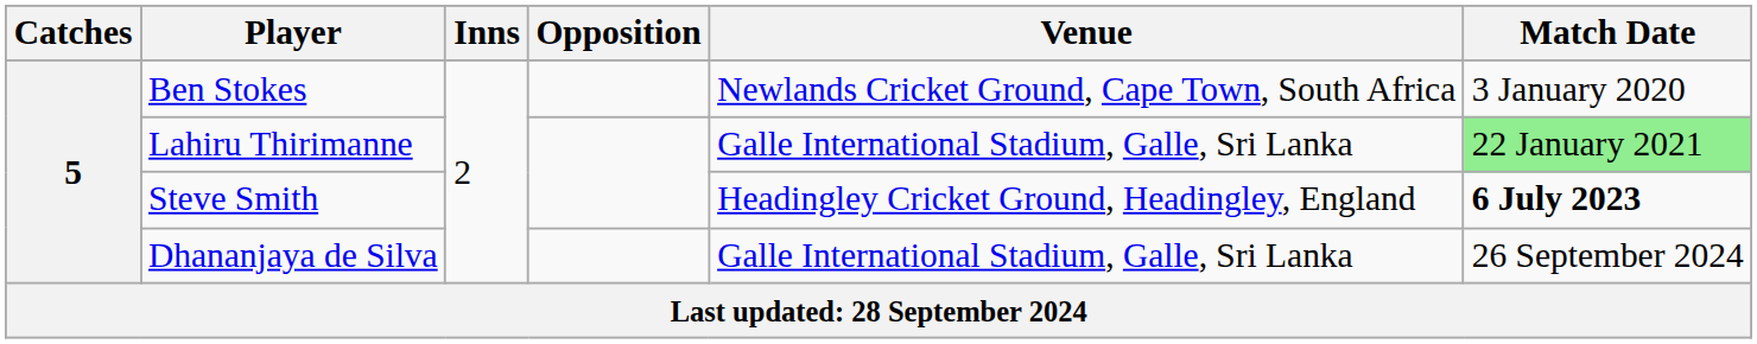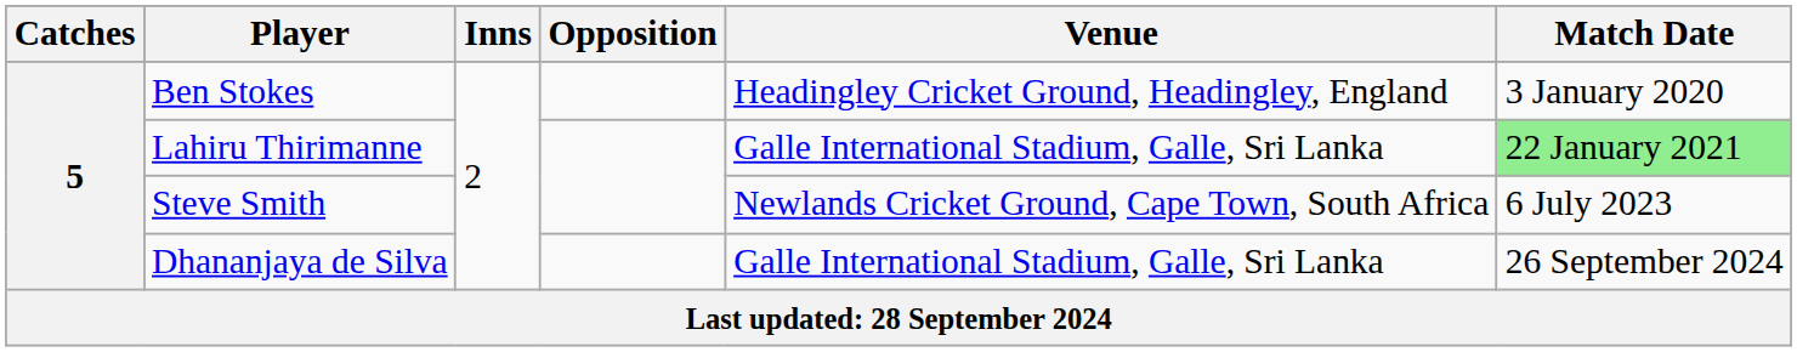Ben Stokes | Venue: Newlands Cricket Ground, Cape Town, South Africa -> Headingley Cricket Ground, Headingley, England
Steve Smith | Venue: Headingley Cricket Ground, Headingley, England -> Newlands Cricket Ground, Cape Town, South Africa
Steve Smith | Match Date: bold -> normal
